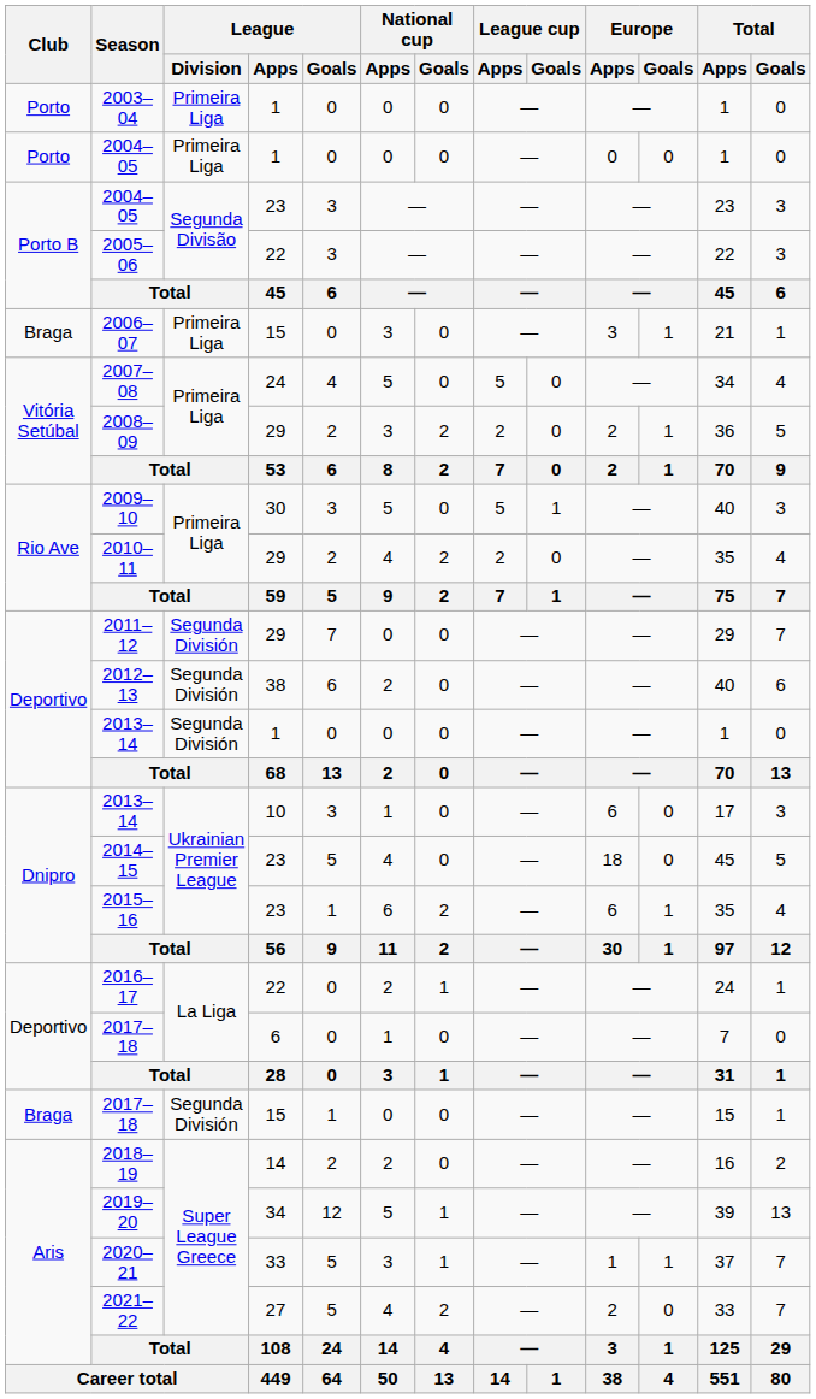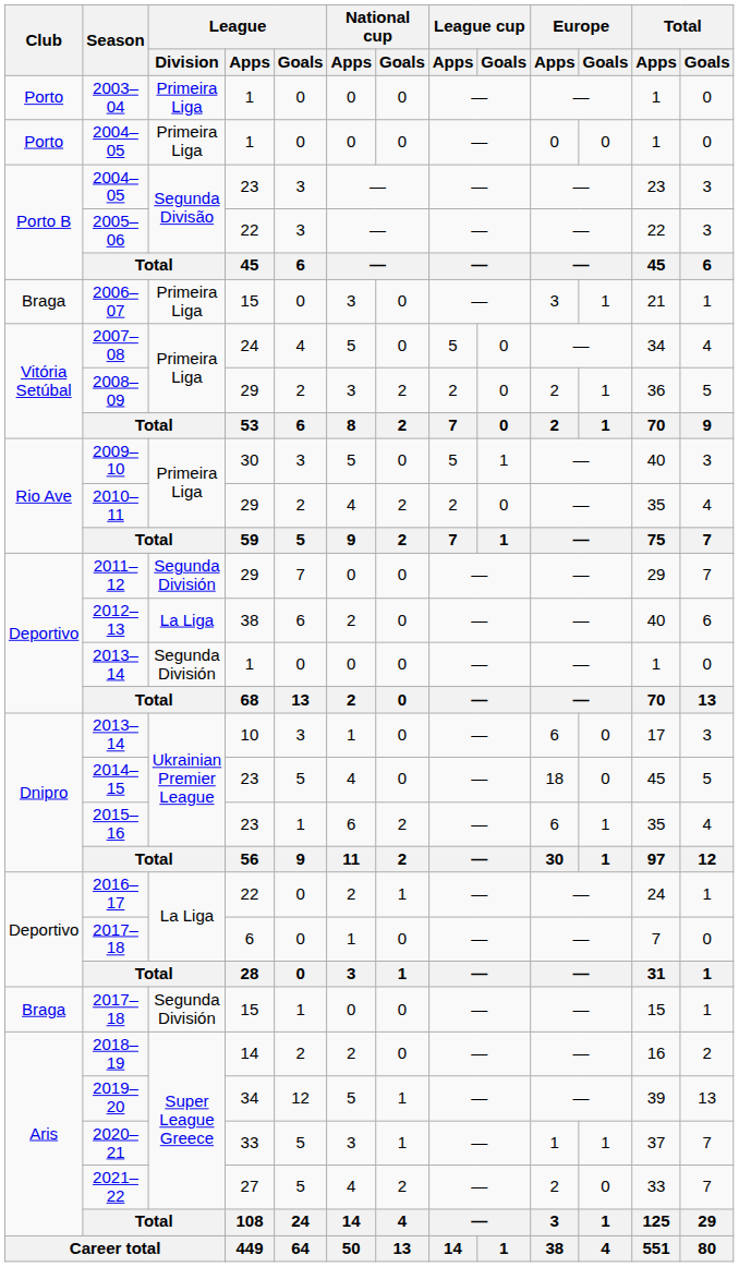2012–13 | League / Division: Segunda División -> La Liga
